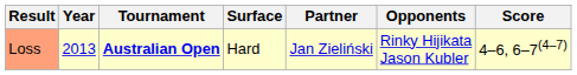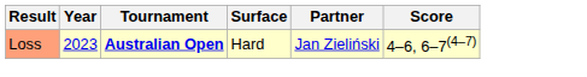- column: Opponents | Rinky Hijikata Jason Kubler
Loss | Year: 2013 -> 2023
